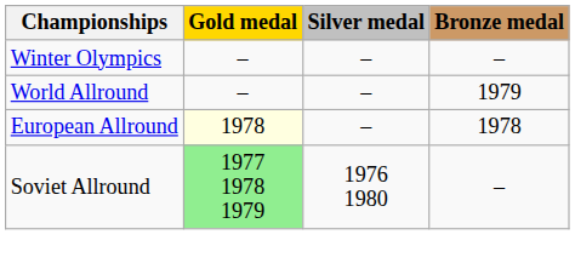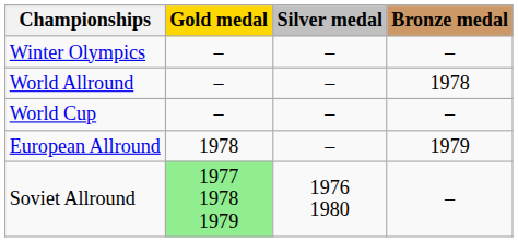World Allround | Bronze medal: 1979 -> 1978
+ row: World Cup | – | – | –
European Allround | Gold medal: lightyellow background -> no background
European Allround | Bronze medal: 1978 -> 1979
